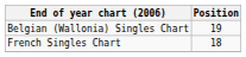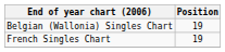French Singles Chart | Position: 18 -> 19
